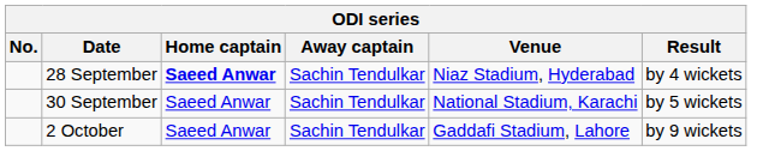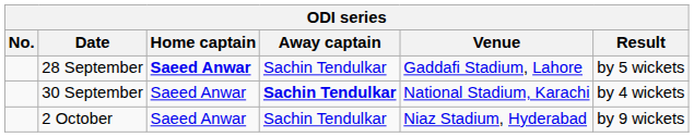28 September | Venue: Niaz Stadium, Hyderabad -> Gaddafi Stadium, Lahore
28 September | Result: by 4 wickets -> by 5 wickets
30 September | Away captain: normal -> bold
30 September | Result: by 5 wickets -> by 4 wickets
2 October | Venue: Gaddafi Stadium, Lahore -> Niaz Stadium, Hyderabad
